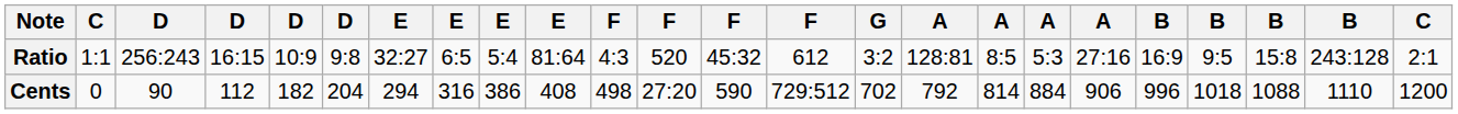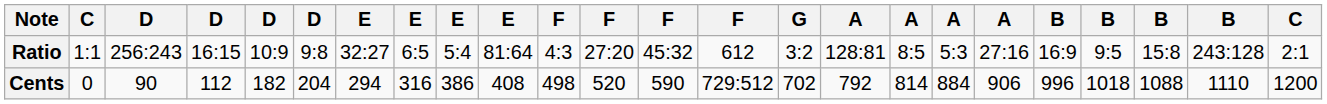Ratio | column 12: 520 -> 27:20
Cents | column 12: 27:20 -> 520
